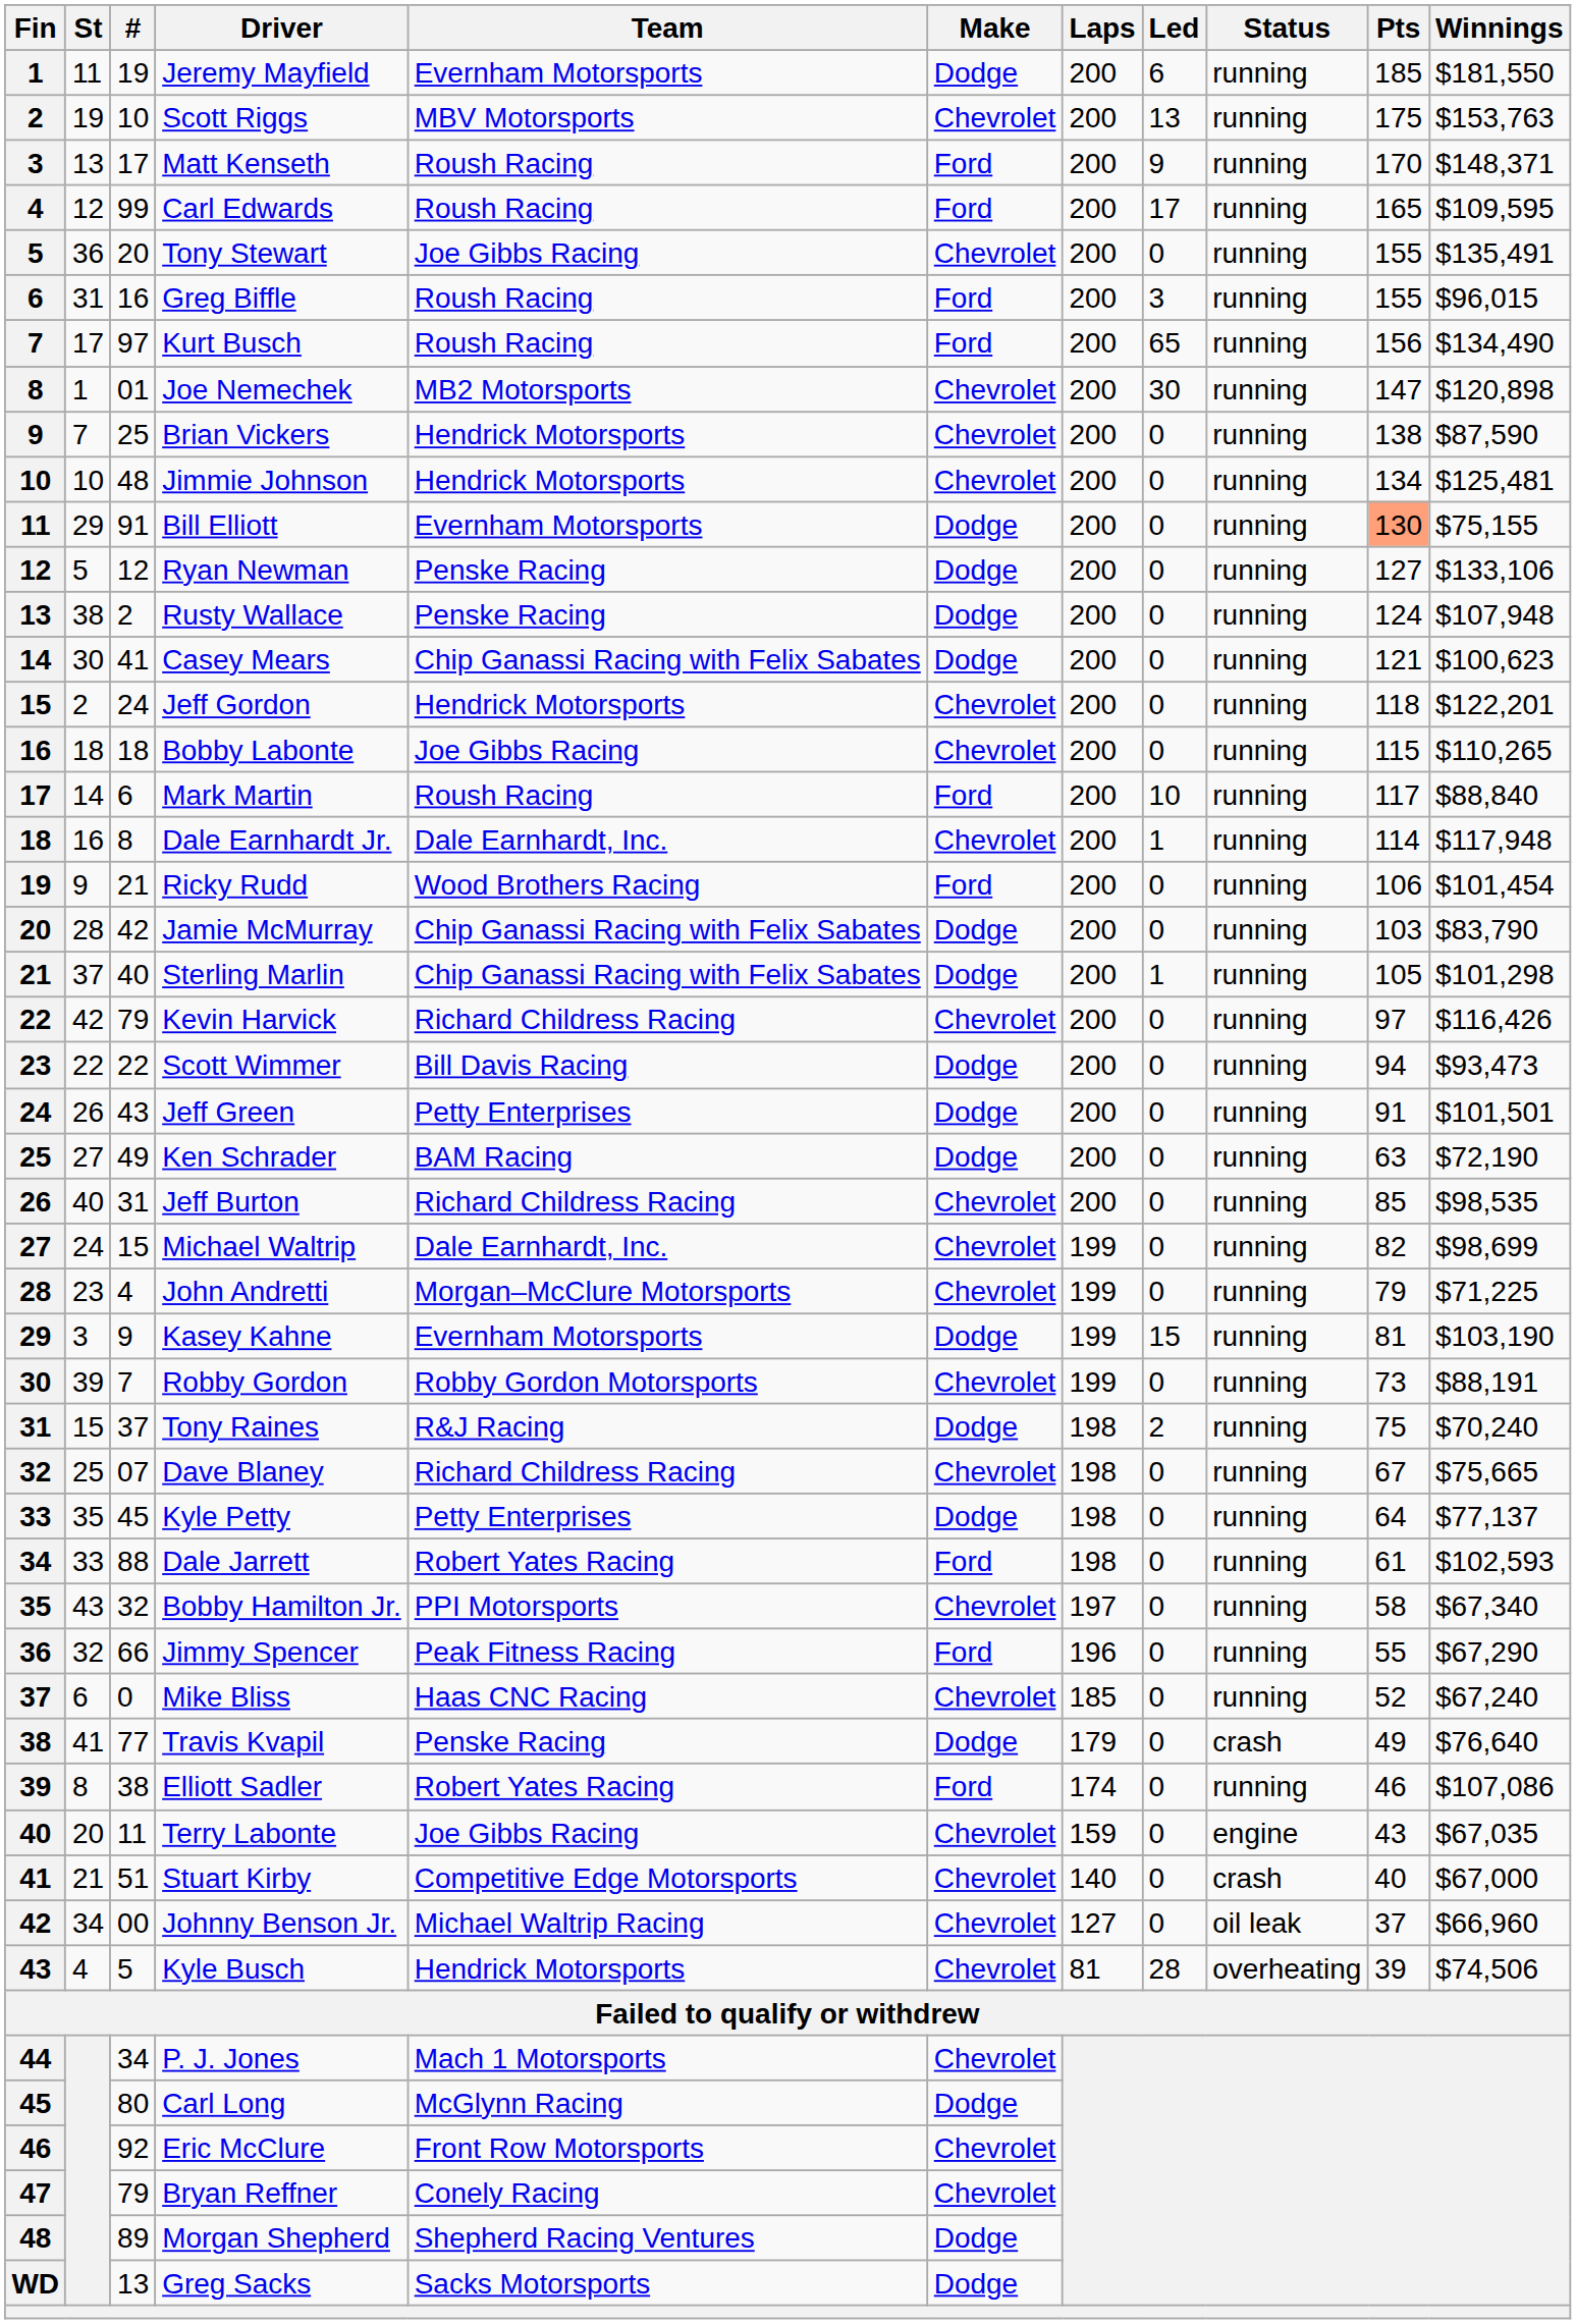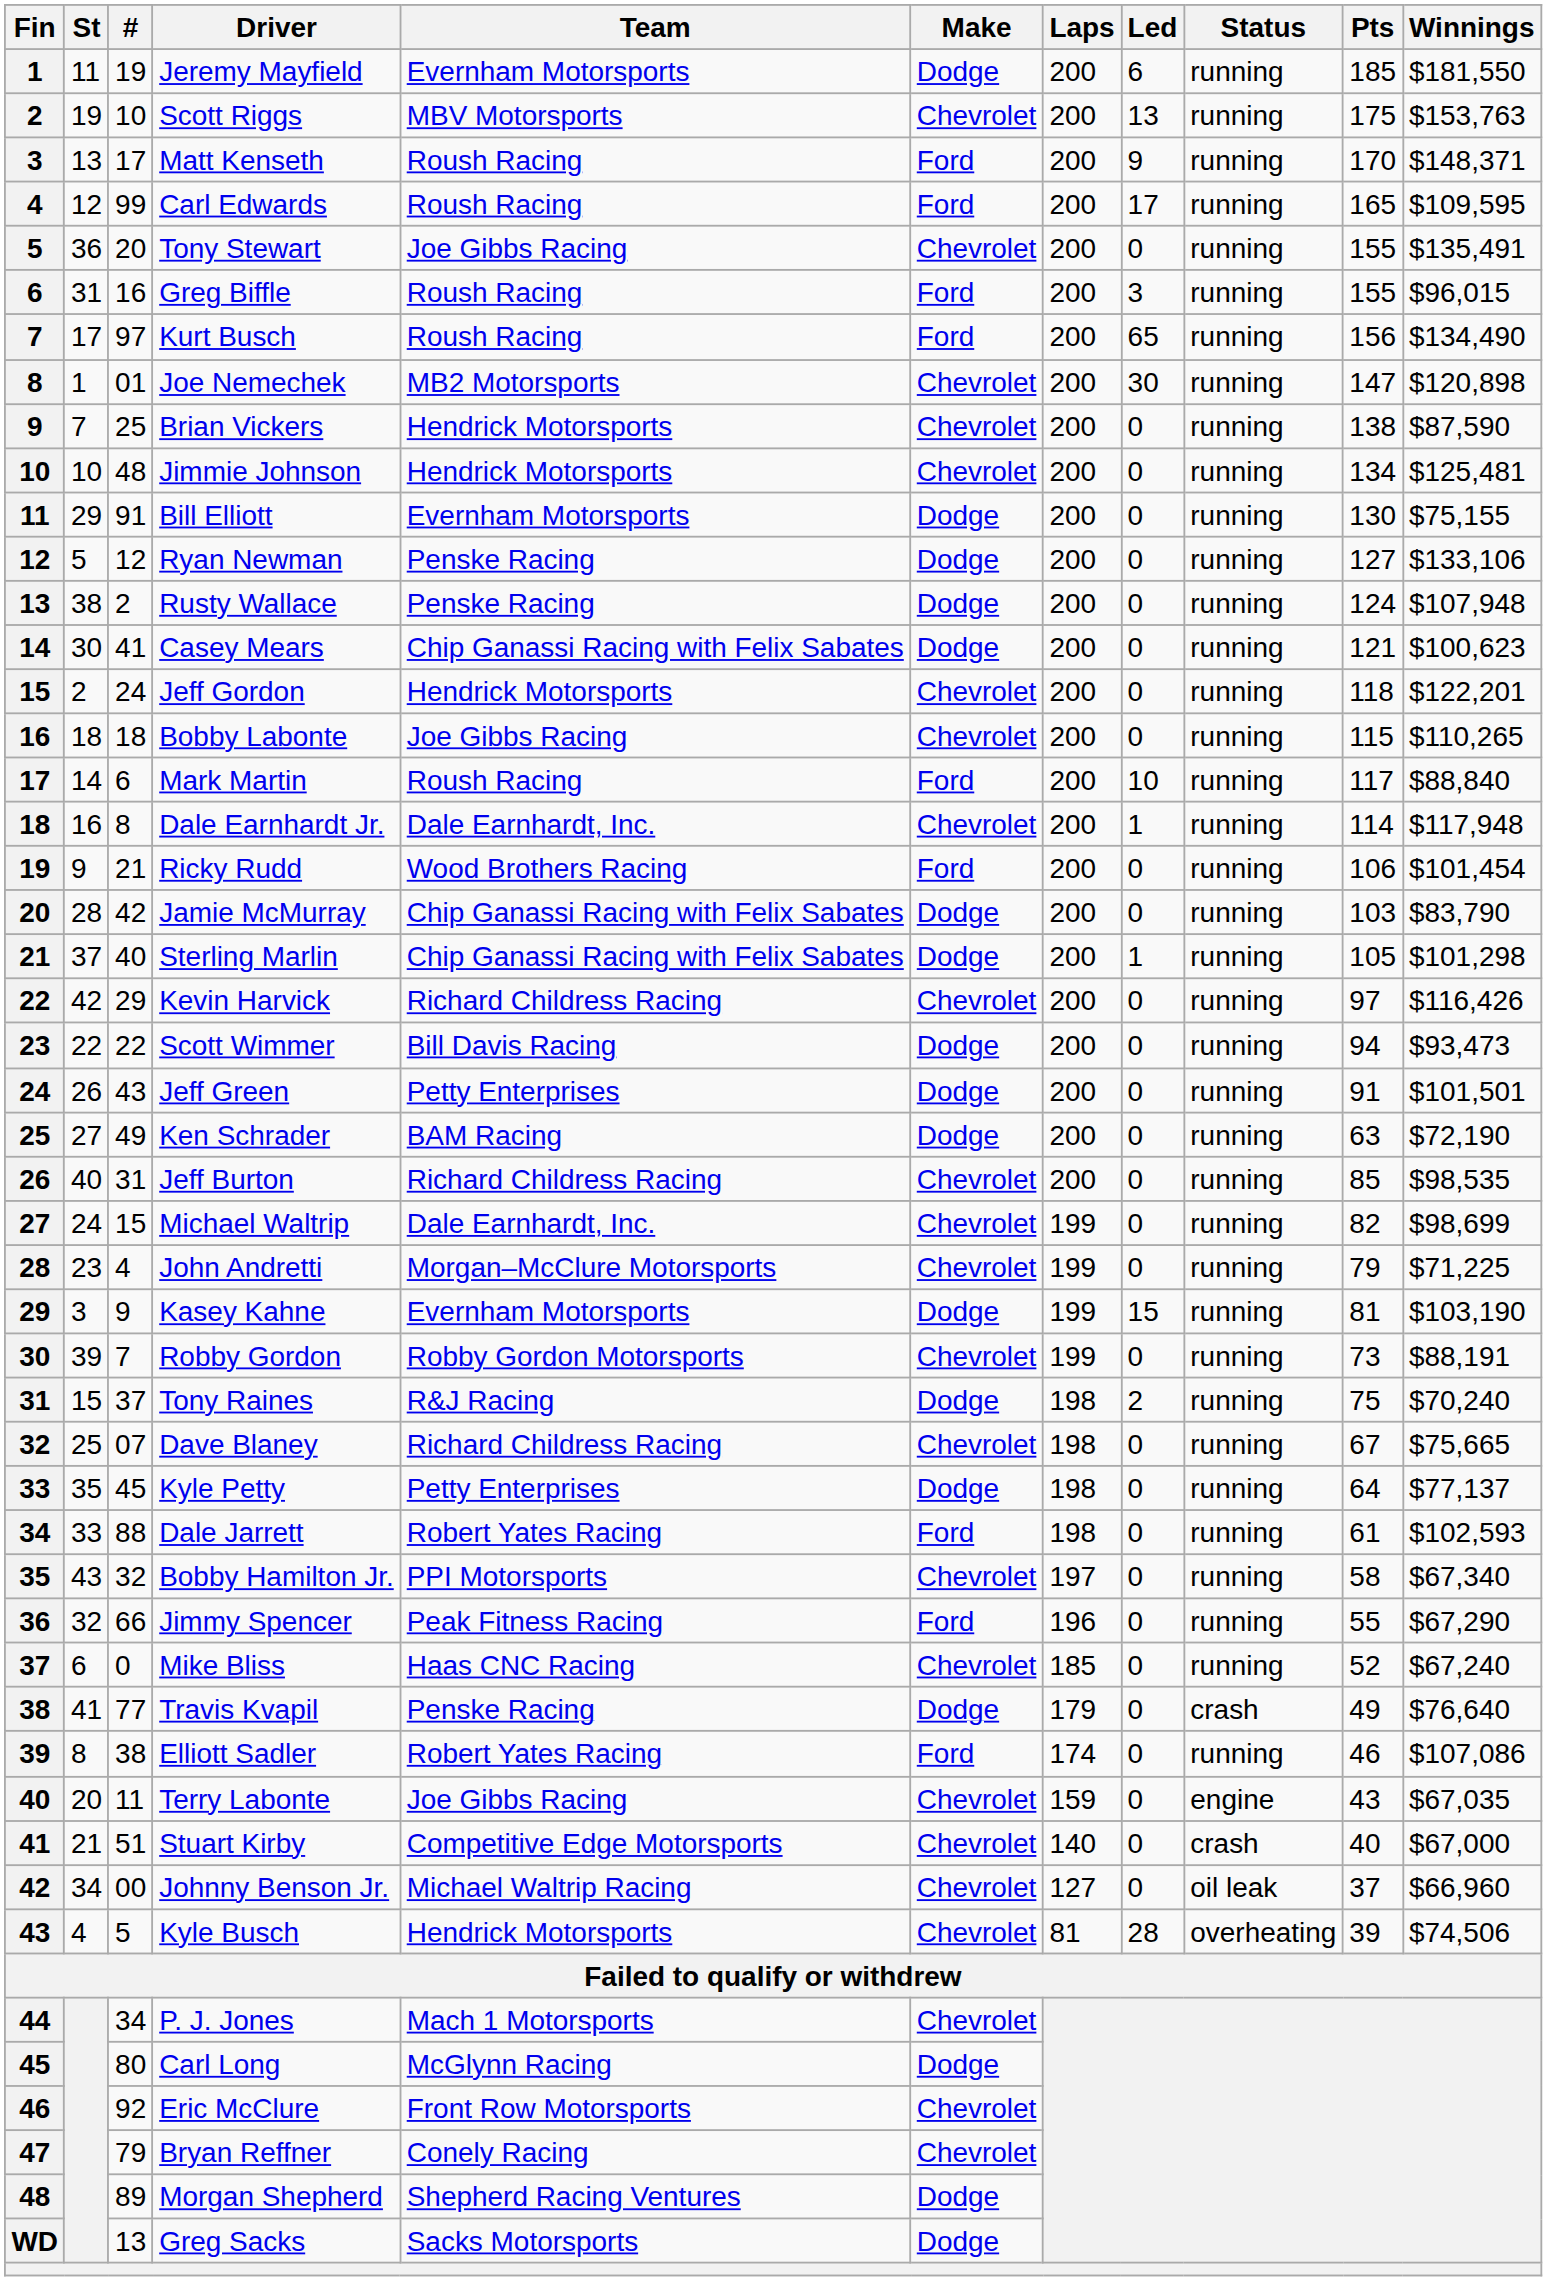Bill Elliott | Pts: lightsalmon background -> no background
Kevin Harvick | #: 79 -> 29
